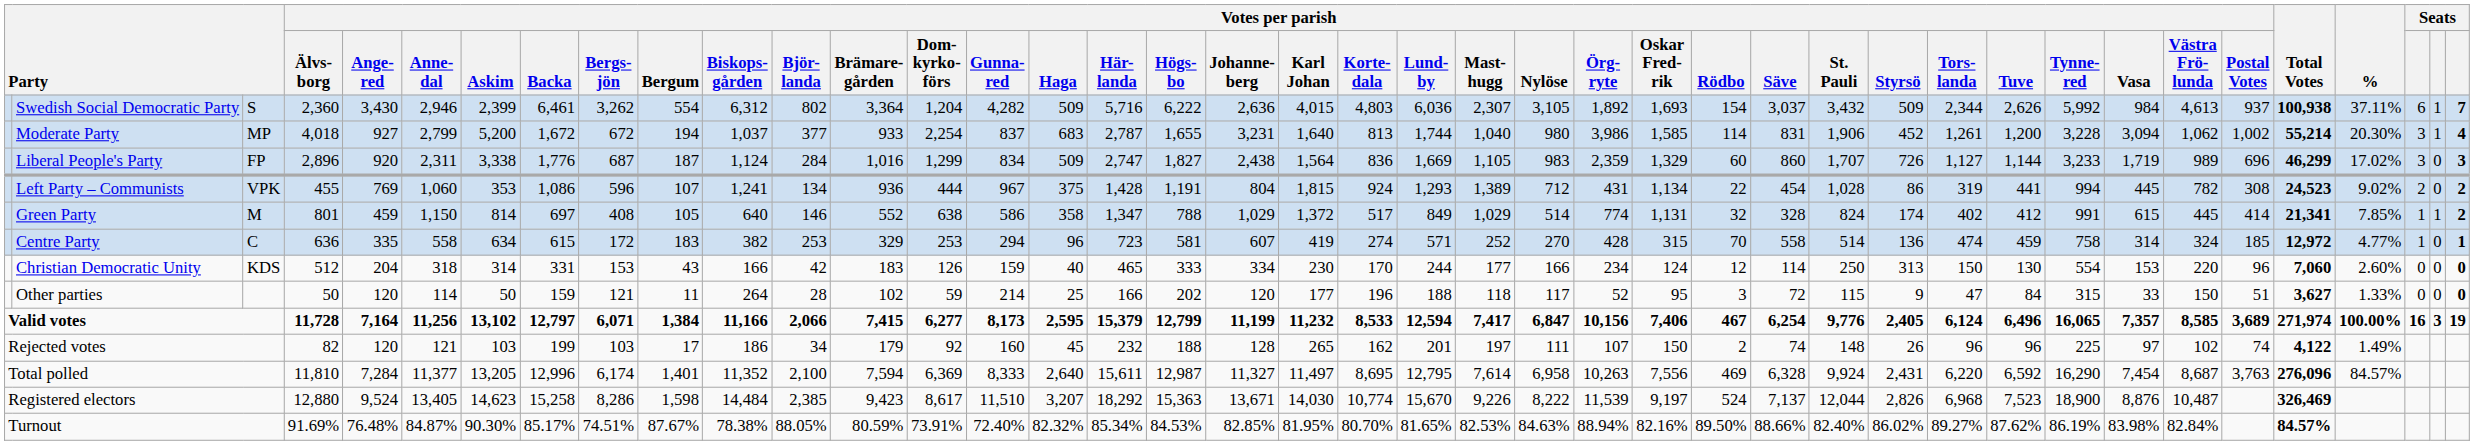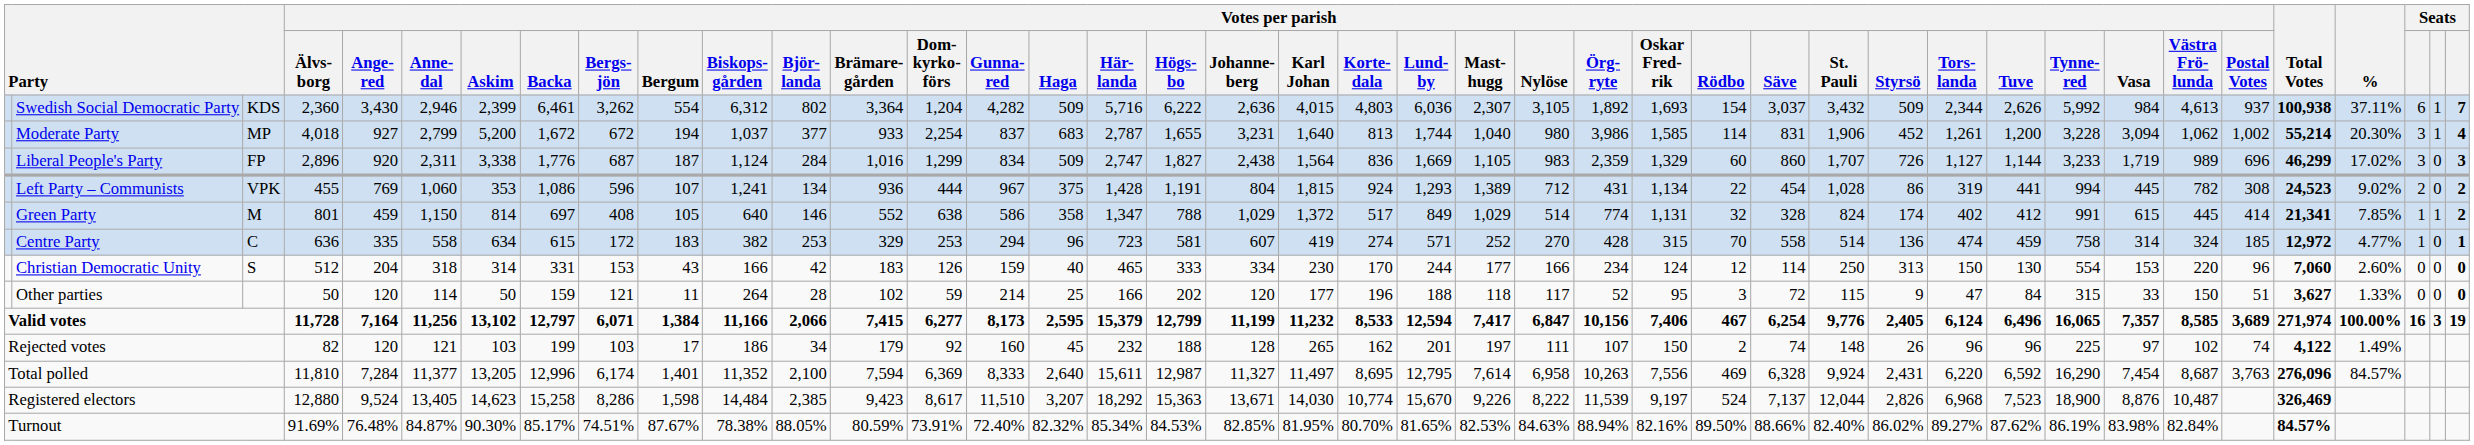Swedish Social Democratic Party | column 3: S -> KDS
Christian Democratic Unity | column 3: KDS -> S
